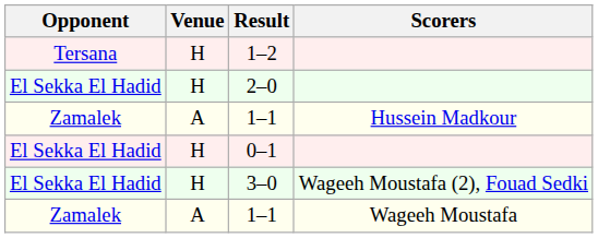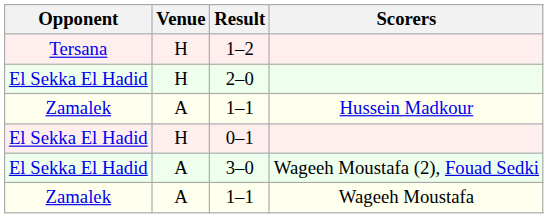3–0 | Venue: H -> A
